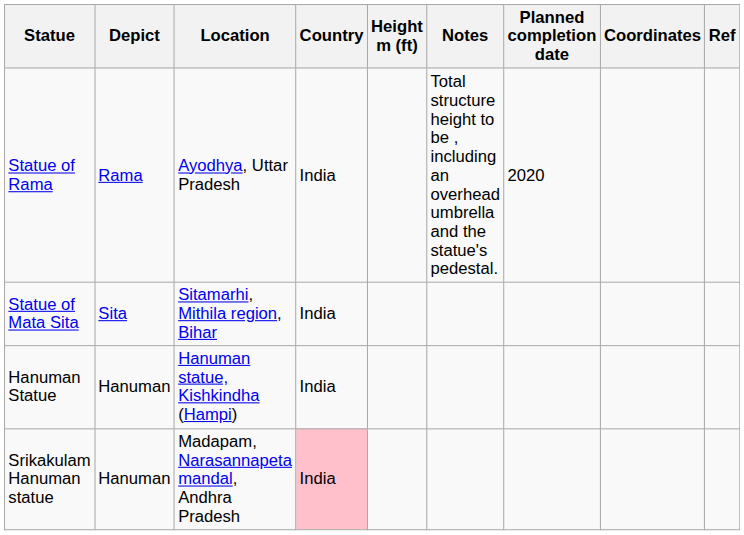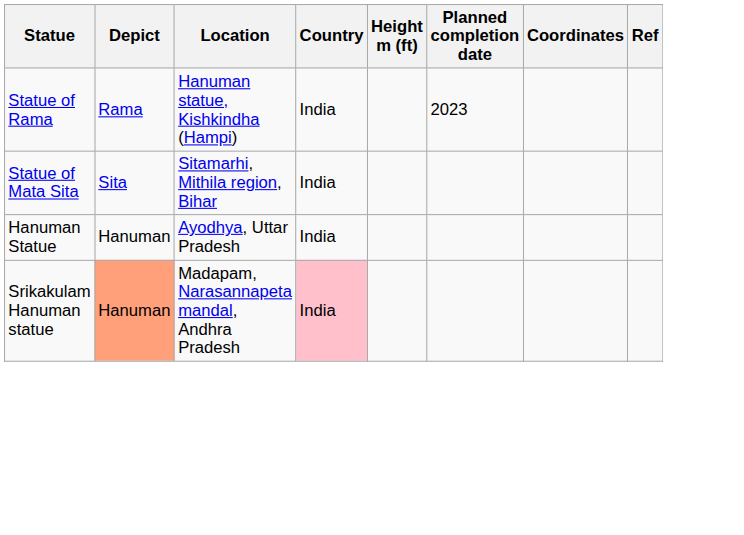- column: Notes | Total structure height to be , including an overhead umbrella and the statue's pedestal.
Statue of Rama | Location: Ayodhya, Uttar Pradesh -> Hanuman statue, Kishkindha (Hampi)
Statue of Rama | Planned completion date: 2020 -> 2023
Hanuman Statue | Location: Hanuman statue, Kishkindha (Hampi) -> Ayodhya, Uttar Pradesh
Srikakulam Hanuman statue | Depict: no background -> lightsalmon background
